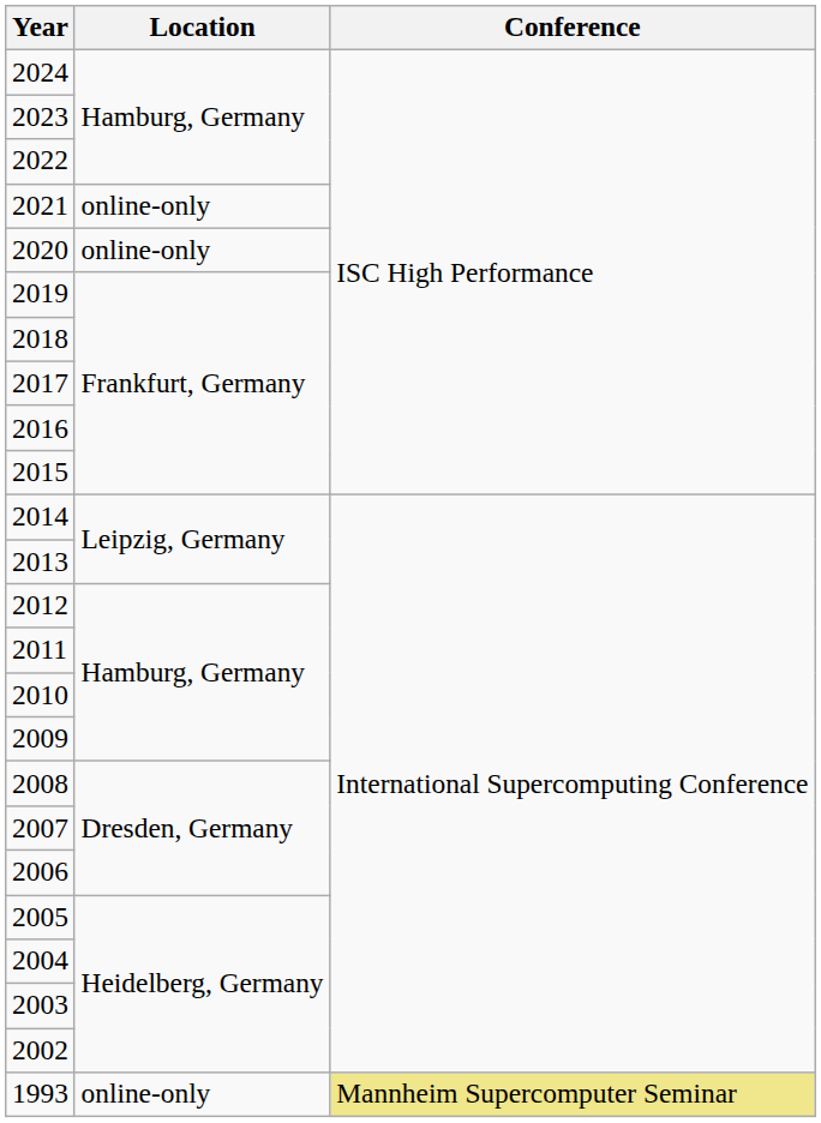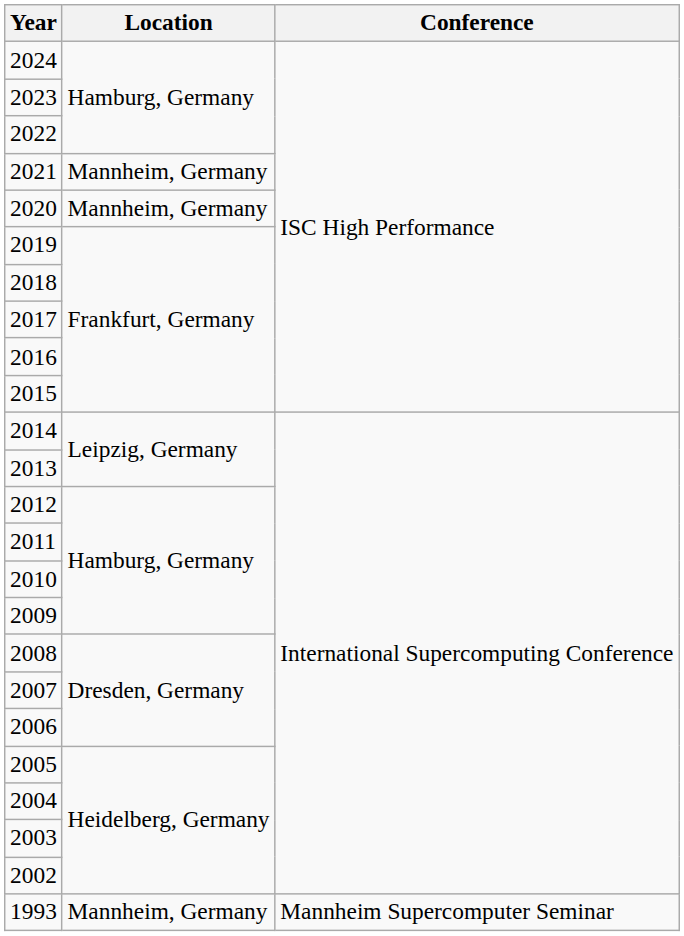2021 | Location: online-only -> Mannheim, Germany
2020 | Location: online-only -> Mannheim, Germany
1993 | Location: online-only -> Mannheim, Germany
1993 | Conference: khaki background -> no background
